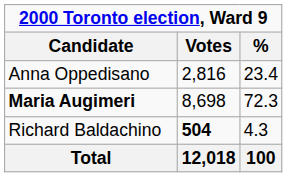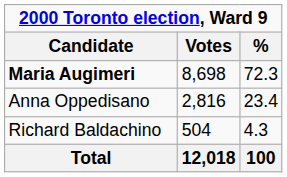rows swapped: Maria Augimeri <-> Anna Oppedisano
Richard Baldachino | Votes: bold -> normal
